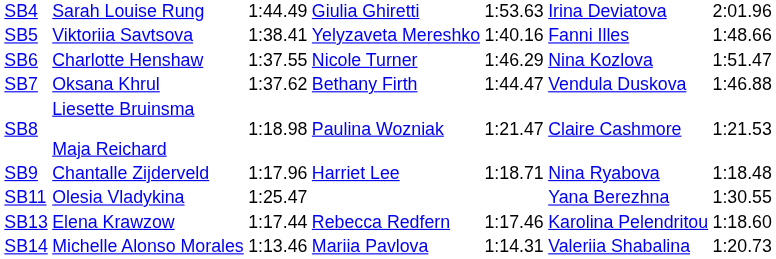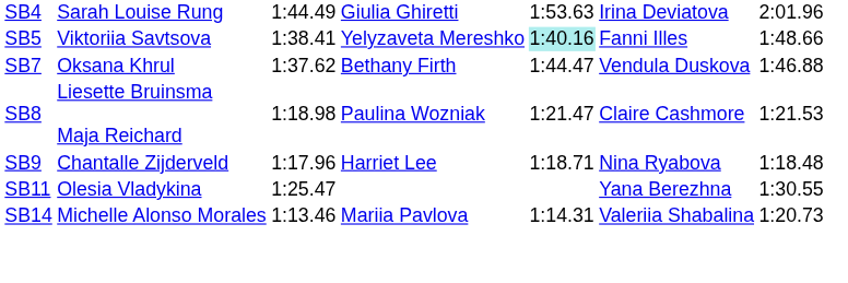SB5 | column 5: no background -> paleturquoise background
- row: SB6 | Charlotte Henshaw | 1:37.55 | Nicole Turner | 1:46.29 | Nina Kozlova | 1:51.47
- row: SB13 | Elena Krawzow | 1:17.44 | Rebecca Redfern | 1:17.46 | Karolina Pelendritou | 1:18.60
